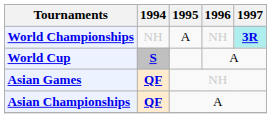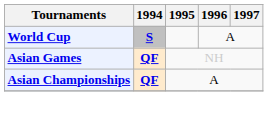- row: World Championships | NH | A | NH | 3R
